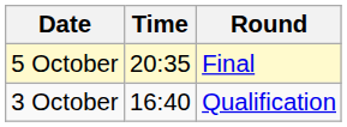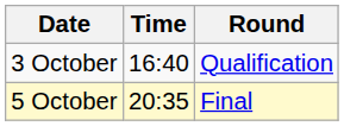rows swapped: 3 October <-> 5 October
